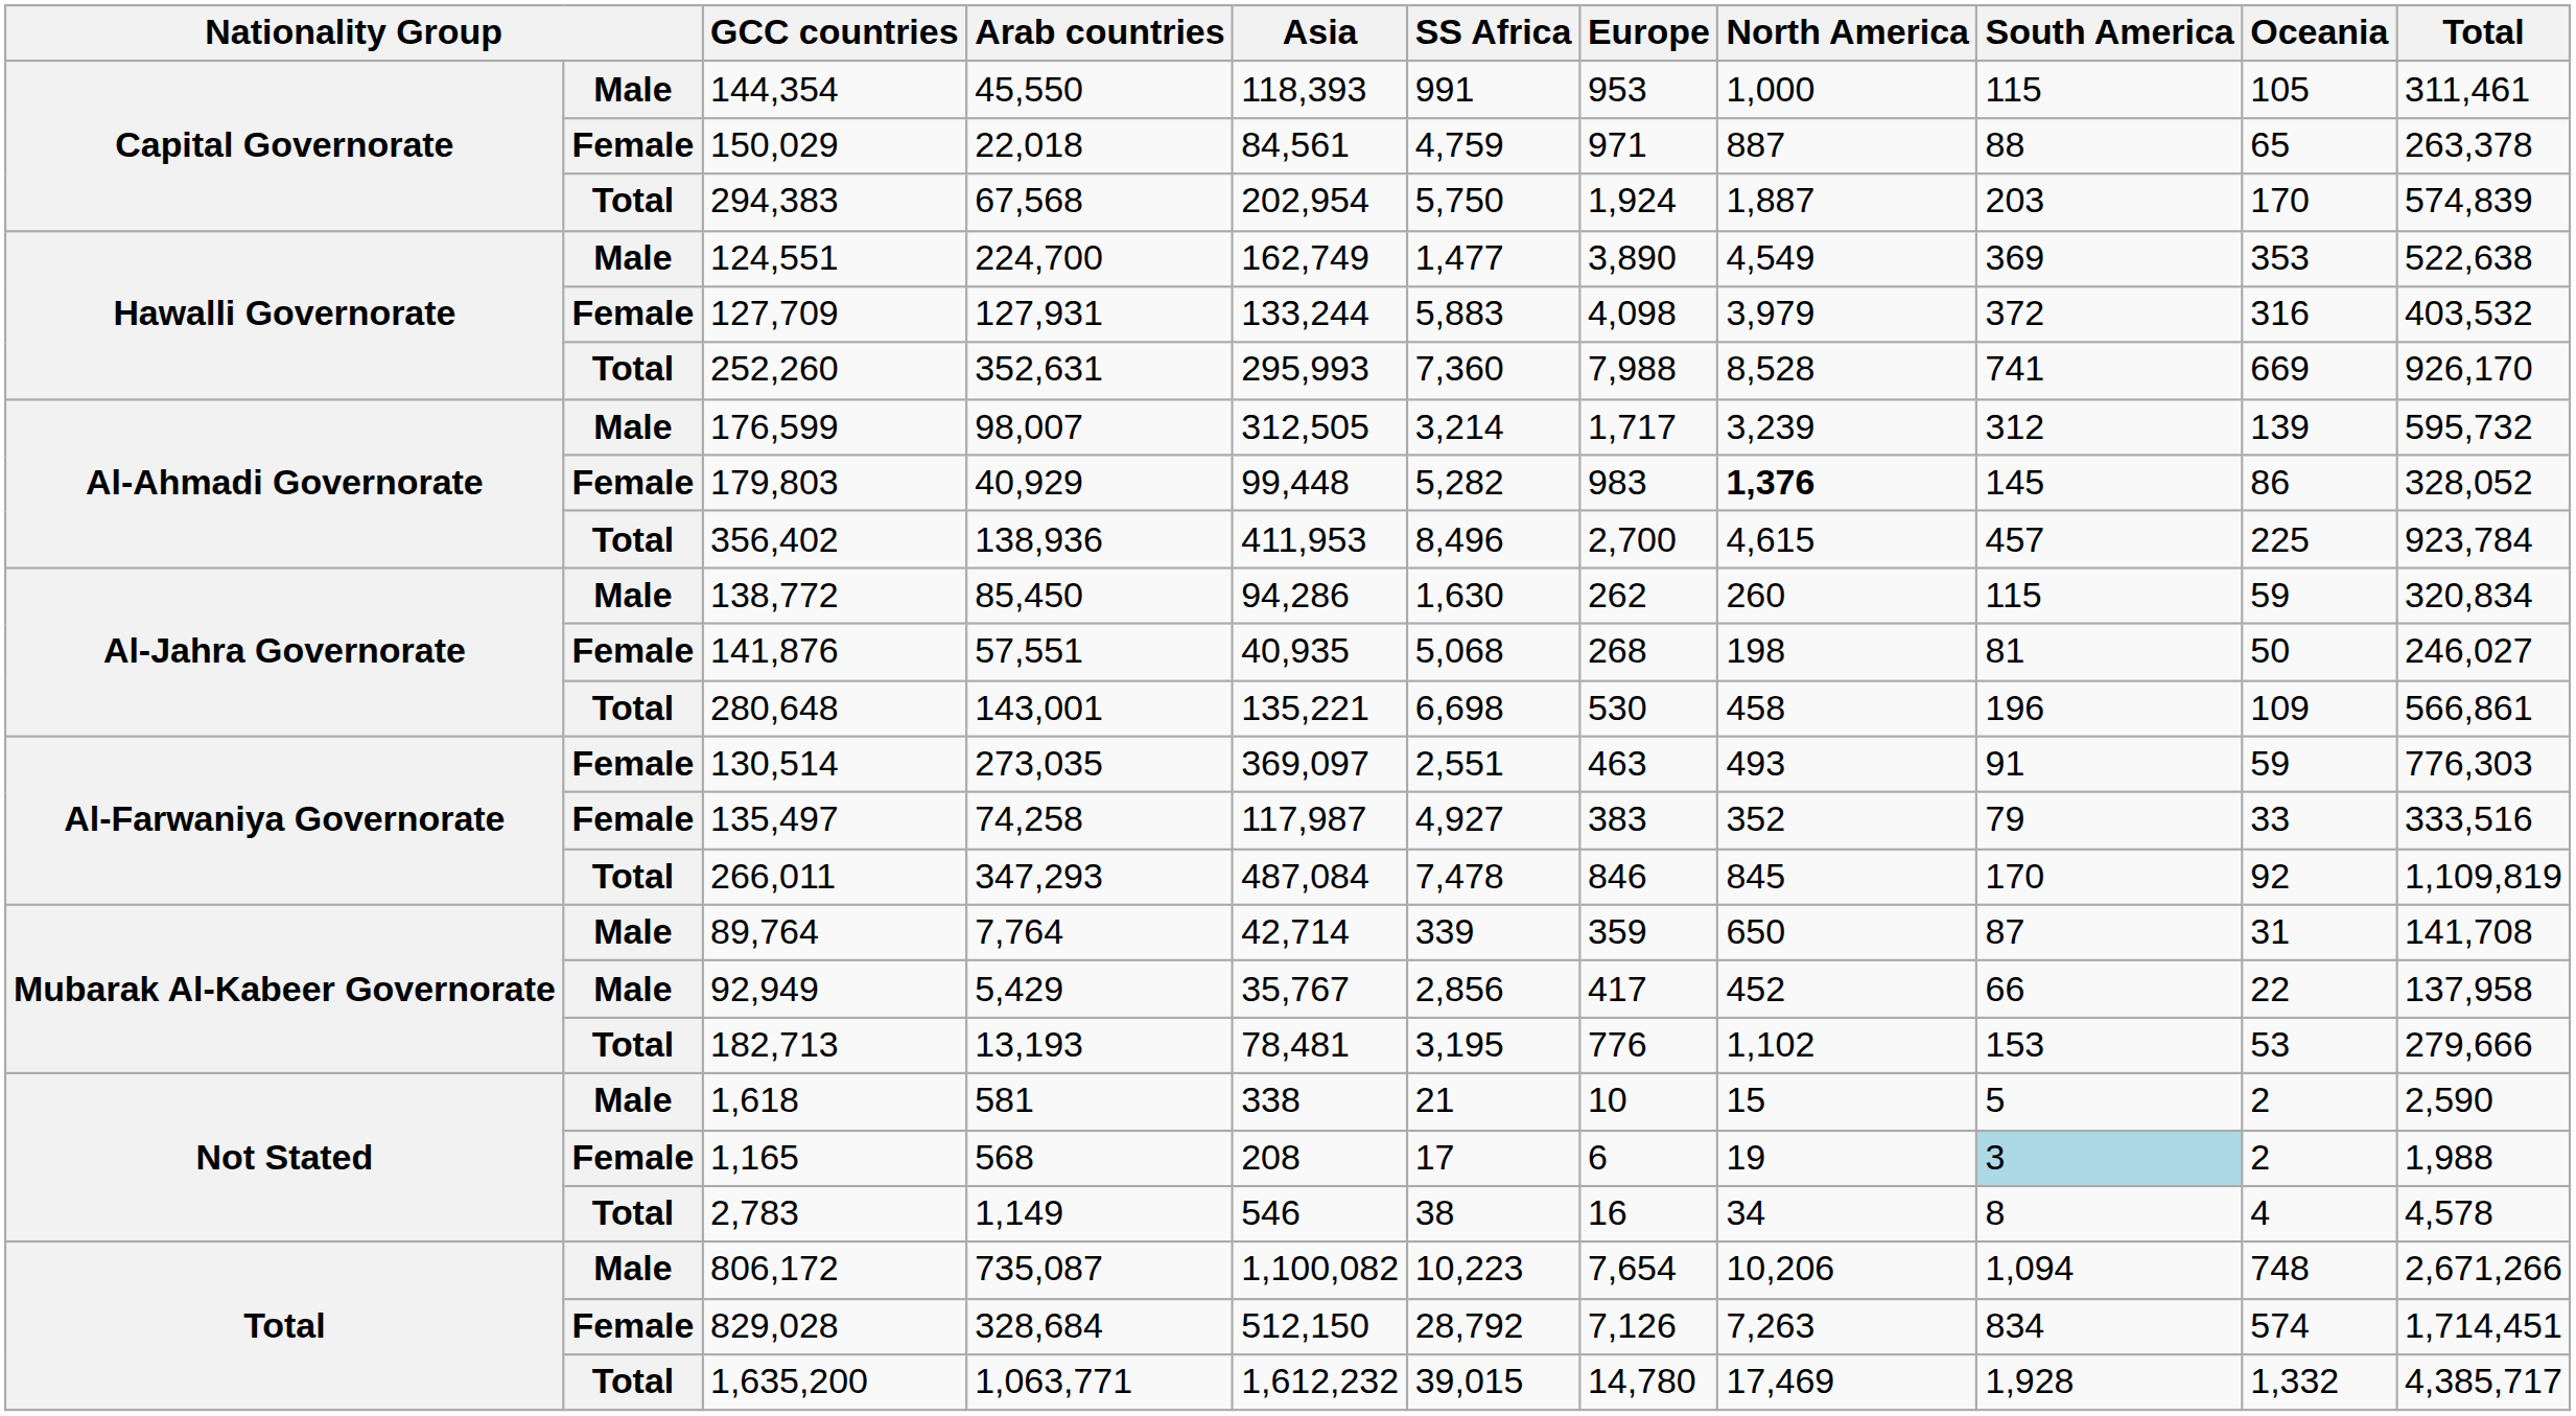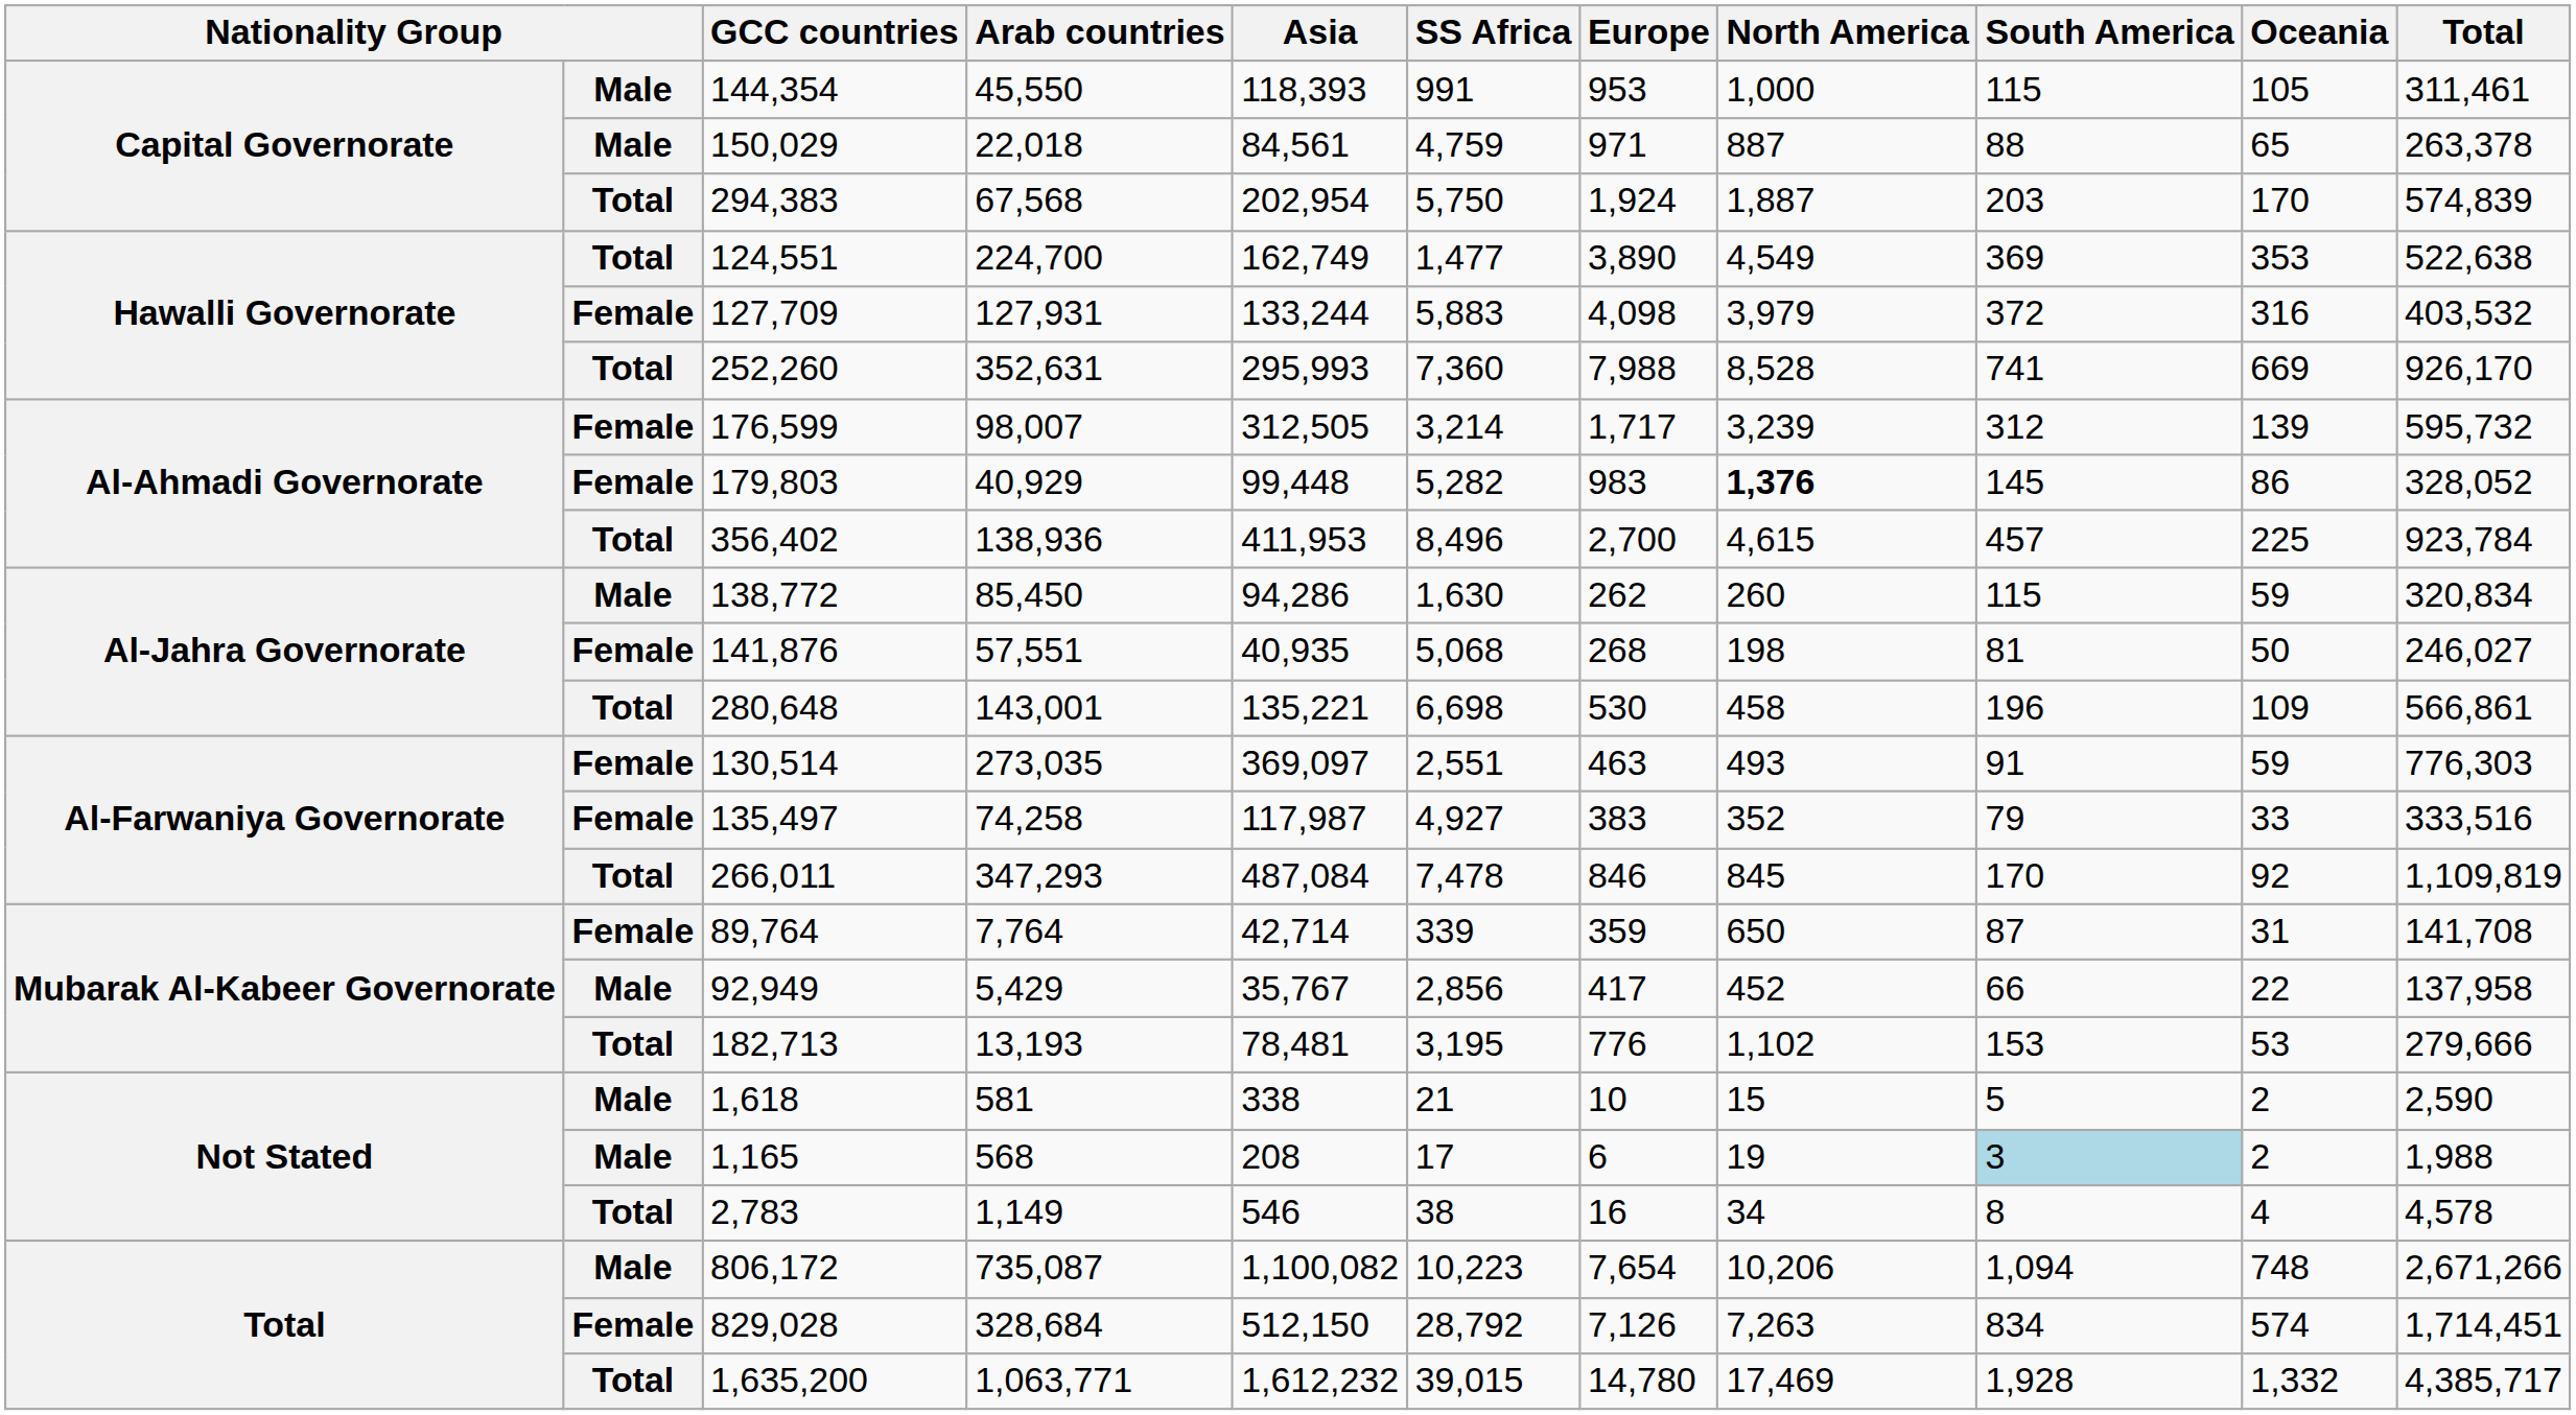150,029 | column 2: Female -> Male
124,551 | column 2: Male -> Total
176,599 | column 2: Male -> Female
89,764 | column 2: Male -> Female
1,165 | column 2: Female -> Male
